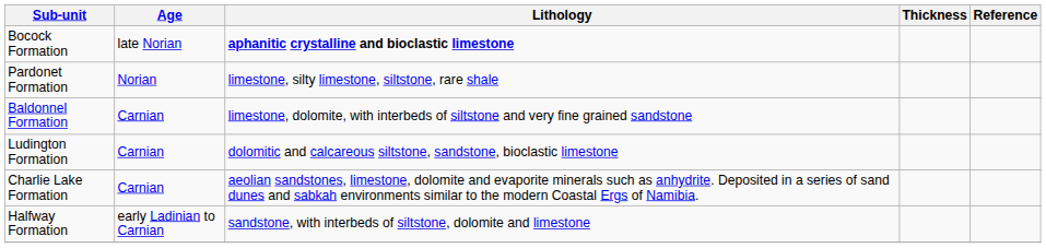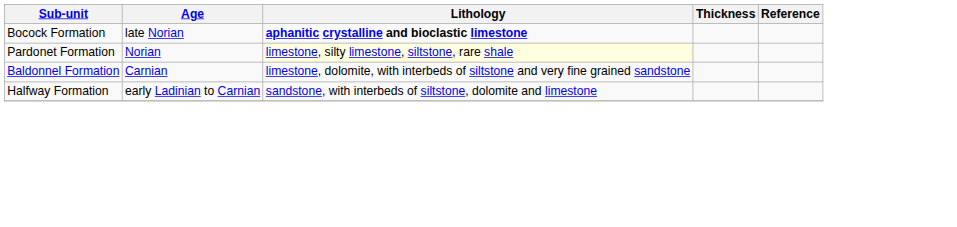Pardonet Formation | Lithology: no background -> lightyellow background
- row: Ludington Formation | Carnian | dolomitic and calcareous siltstone, sandstone, bioclastic limestone
- row: Charlie Lake Formation | Carnian | aeolian sandstones, limestone, dolomite and evaporite minerals such as anhydrite. Deposited in a series of sand dunes and sabkah environments similar to the modern Coastal Ergs of Namibia.
